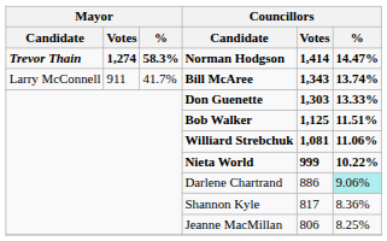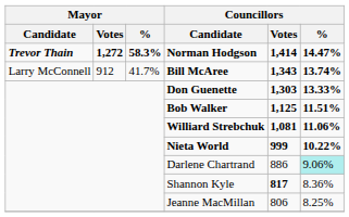Norman Hodgson | Mayor / Votes: 1,274 -> 1,272
Bill McAree | Mayor / Votes: 911 -> 912
Shannon Kyle | Councillors / Votes: normal -> bold
